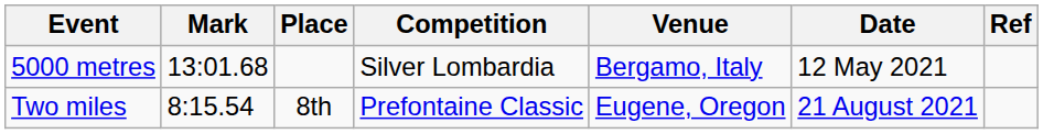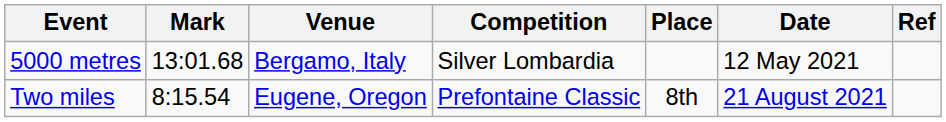columns swapped: Place <-> Venue
